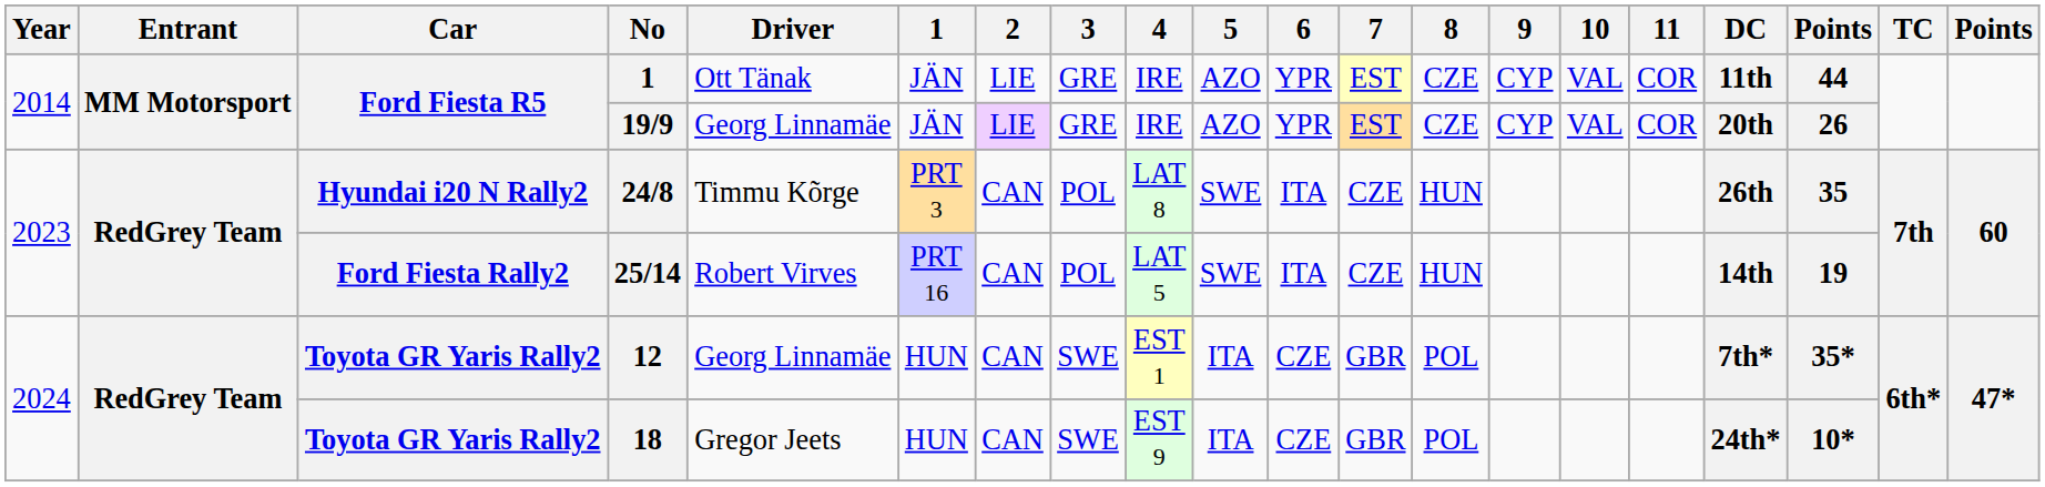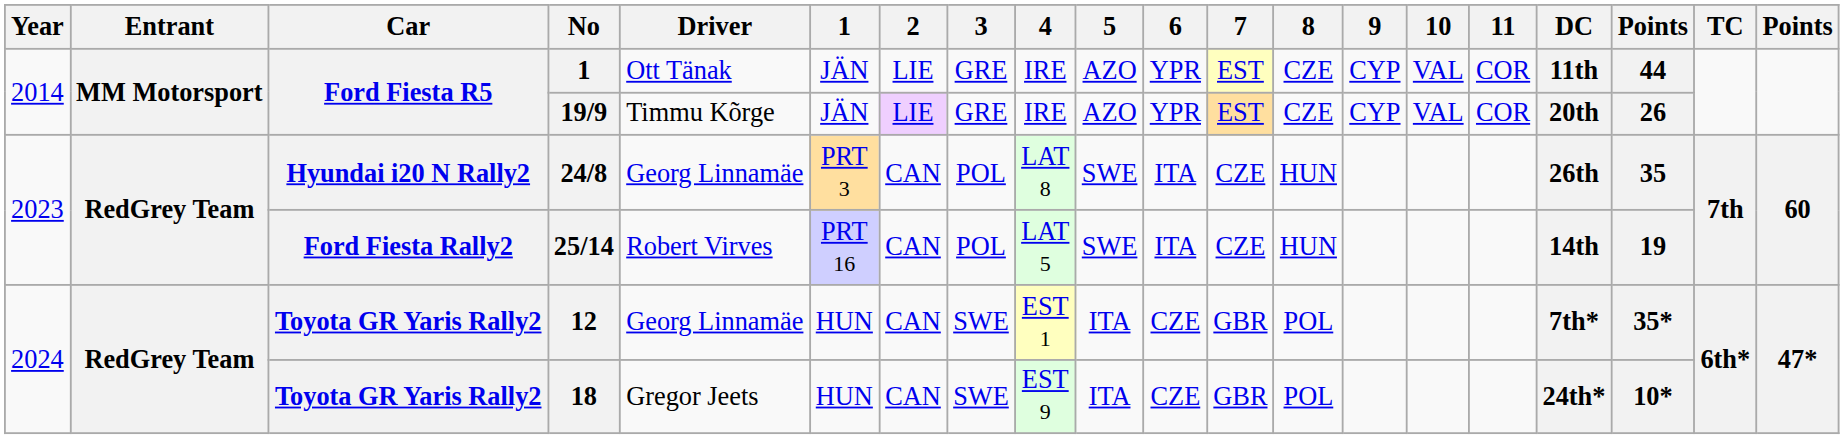19/9 | Driver: Georg Linnamäe -> Timmu Kõrge
24/8 | Driver: Timmu Kõrge -> Georg Linnamäe
